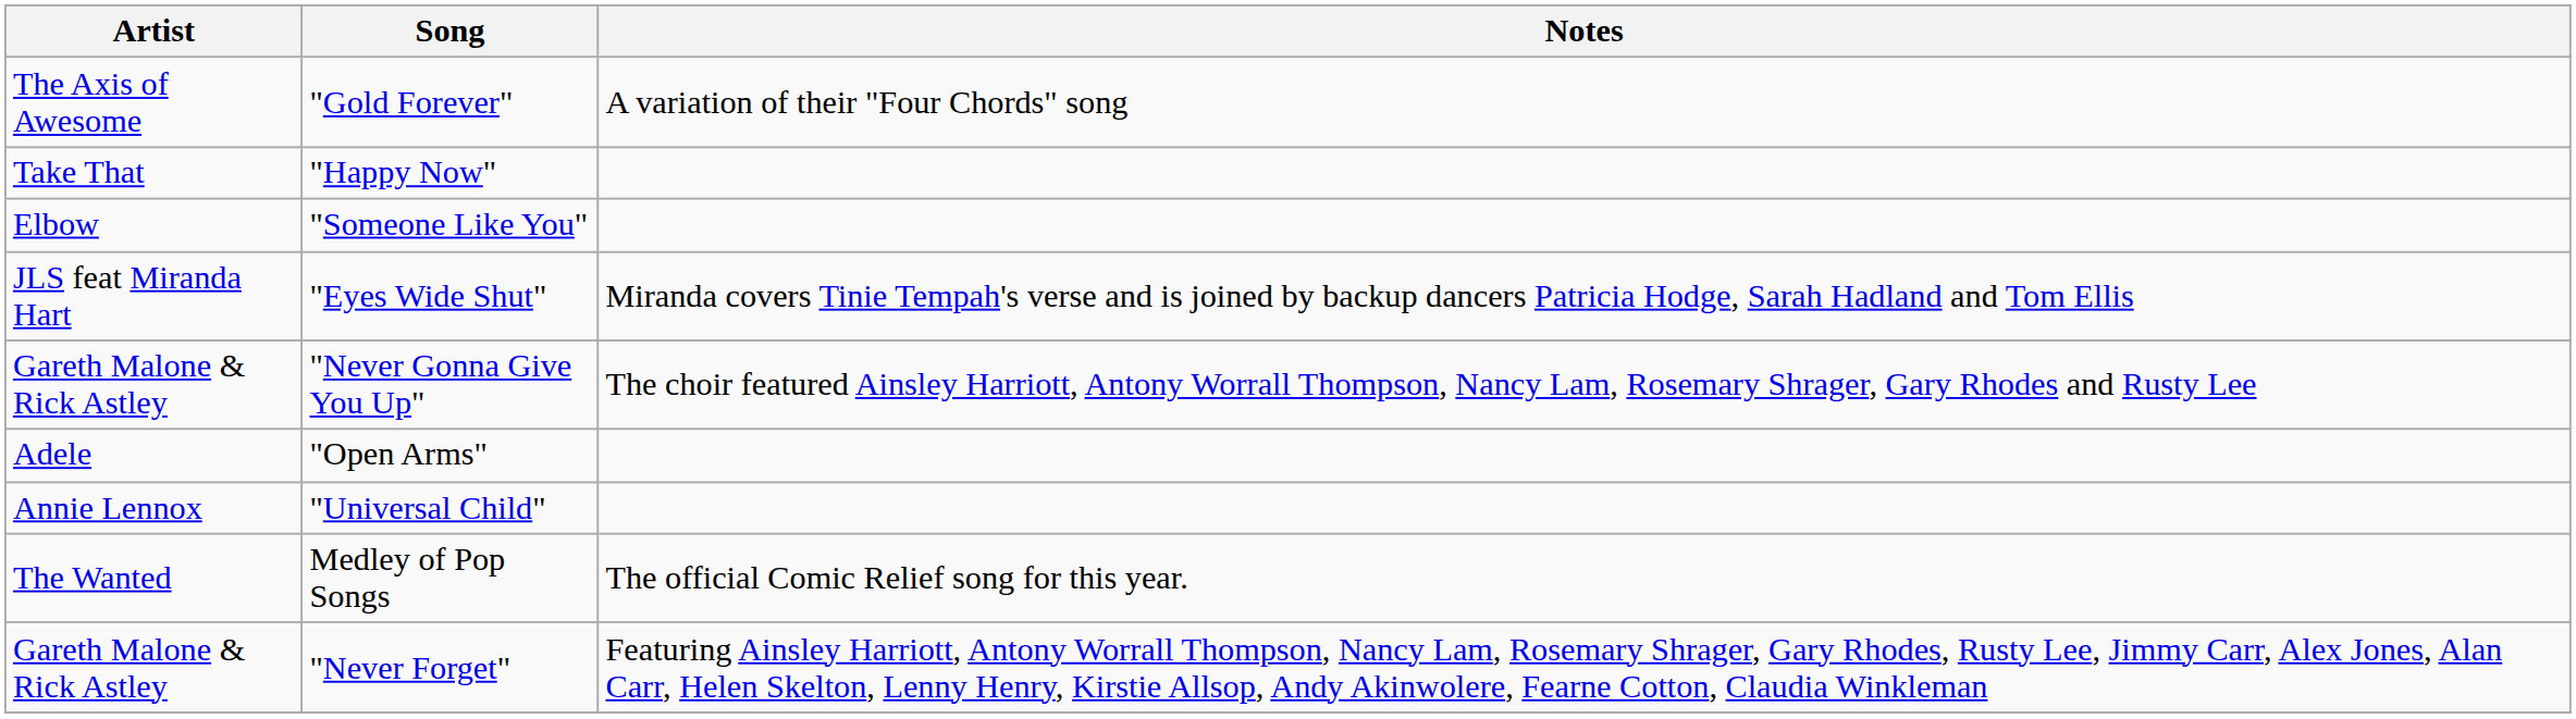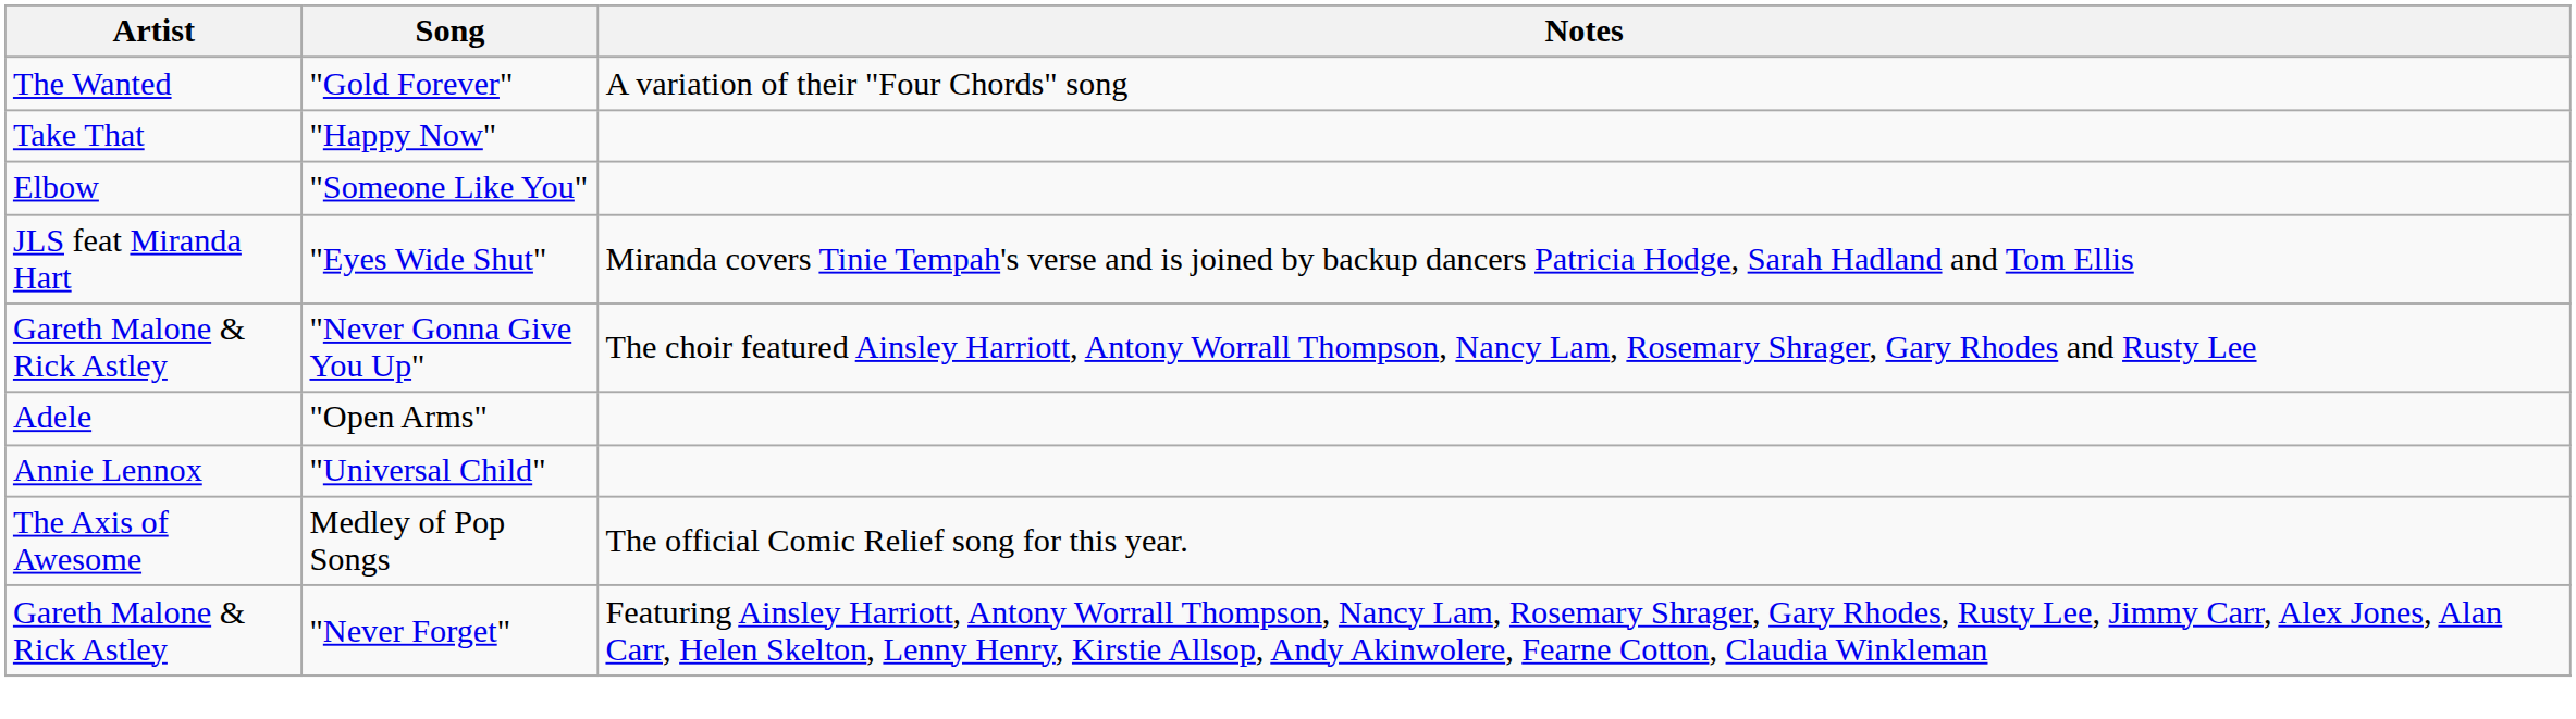"Gold Forever" | Artist: The Axis of Awesome -> The Wanted
Medley of Pop Songs | Artist: The Wanted -> The Axis of Awesome
